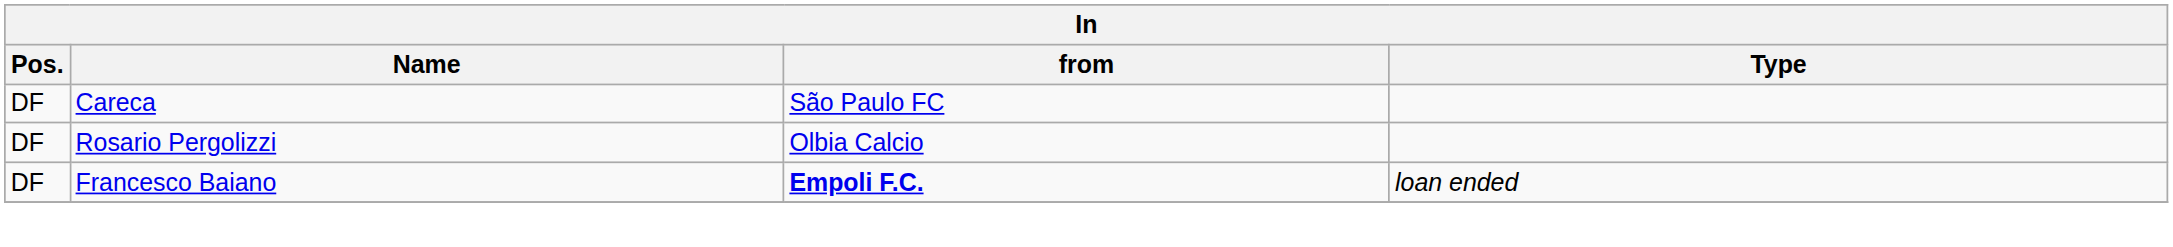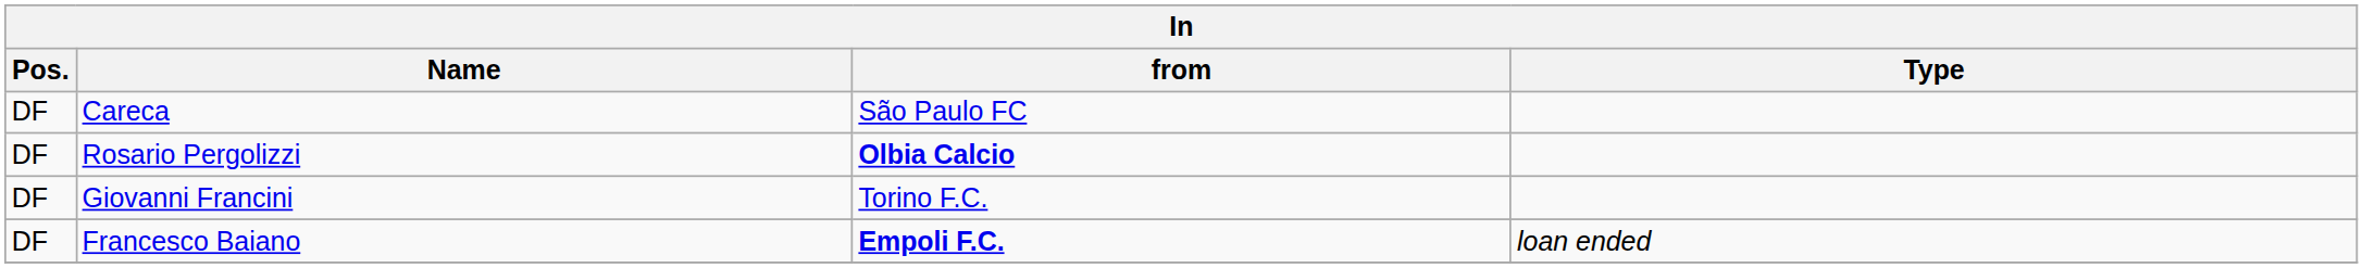Rosario Pergolizzi | from: normal -> bold
+ row: DF | Giovanni Francini | Torino F.C.
